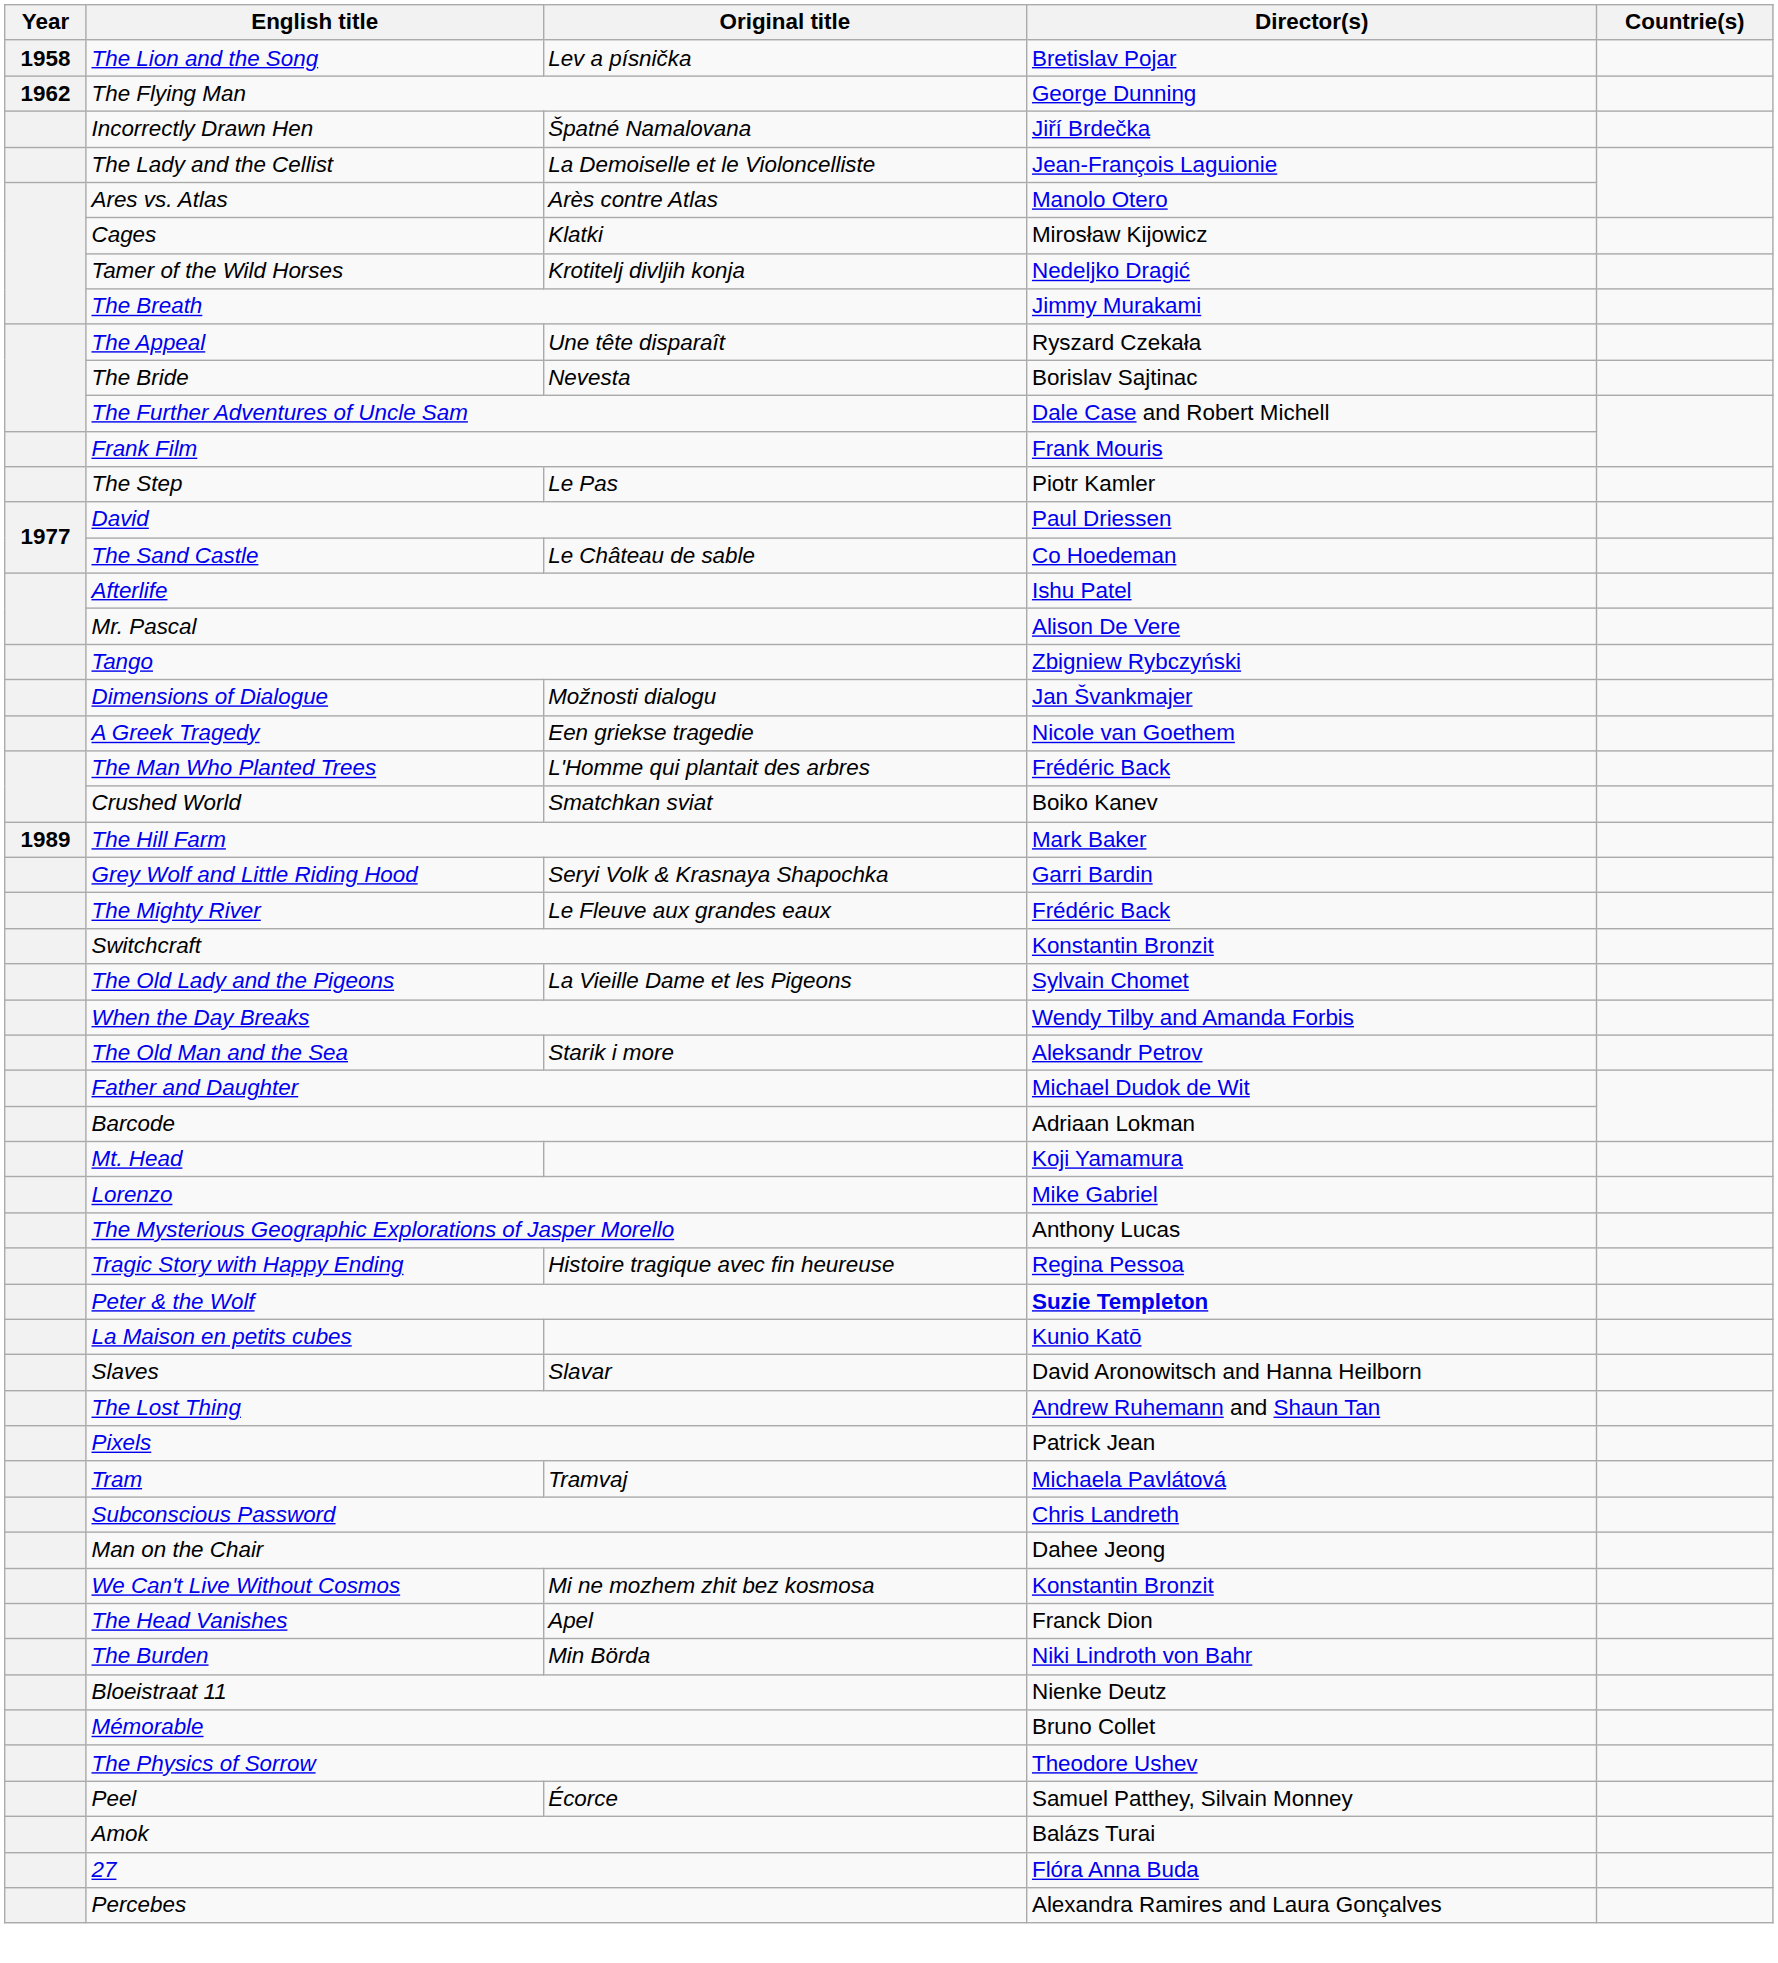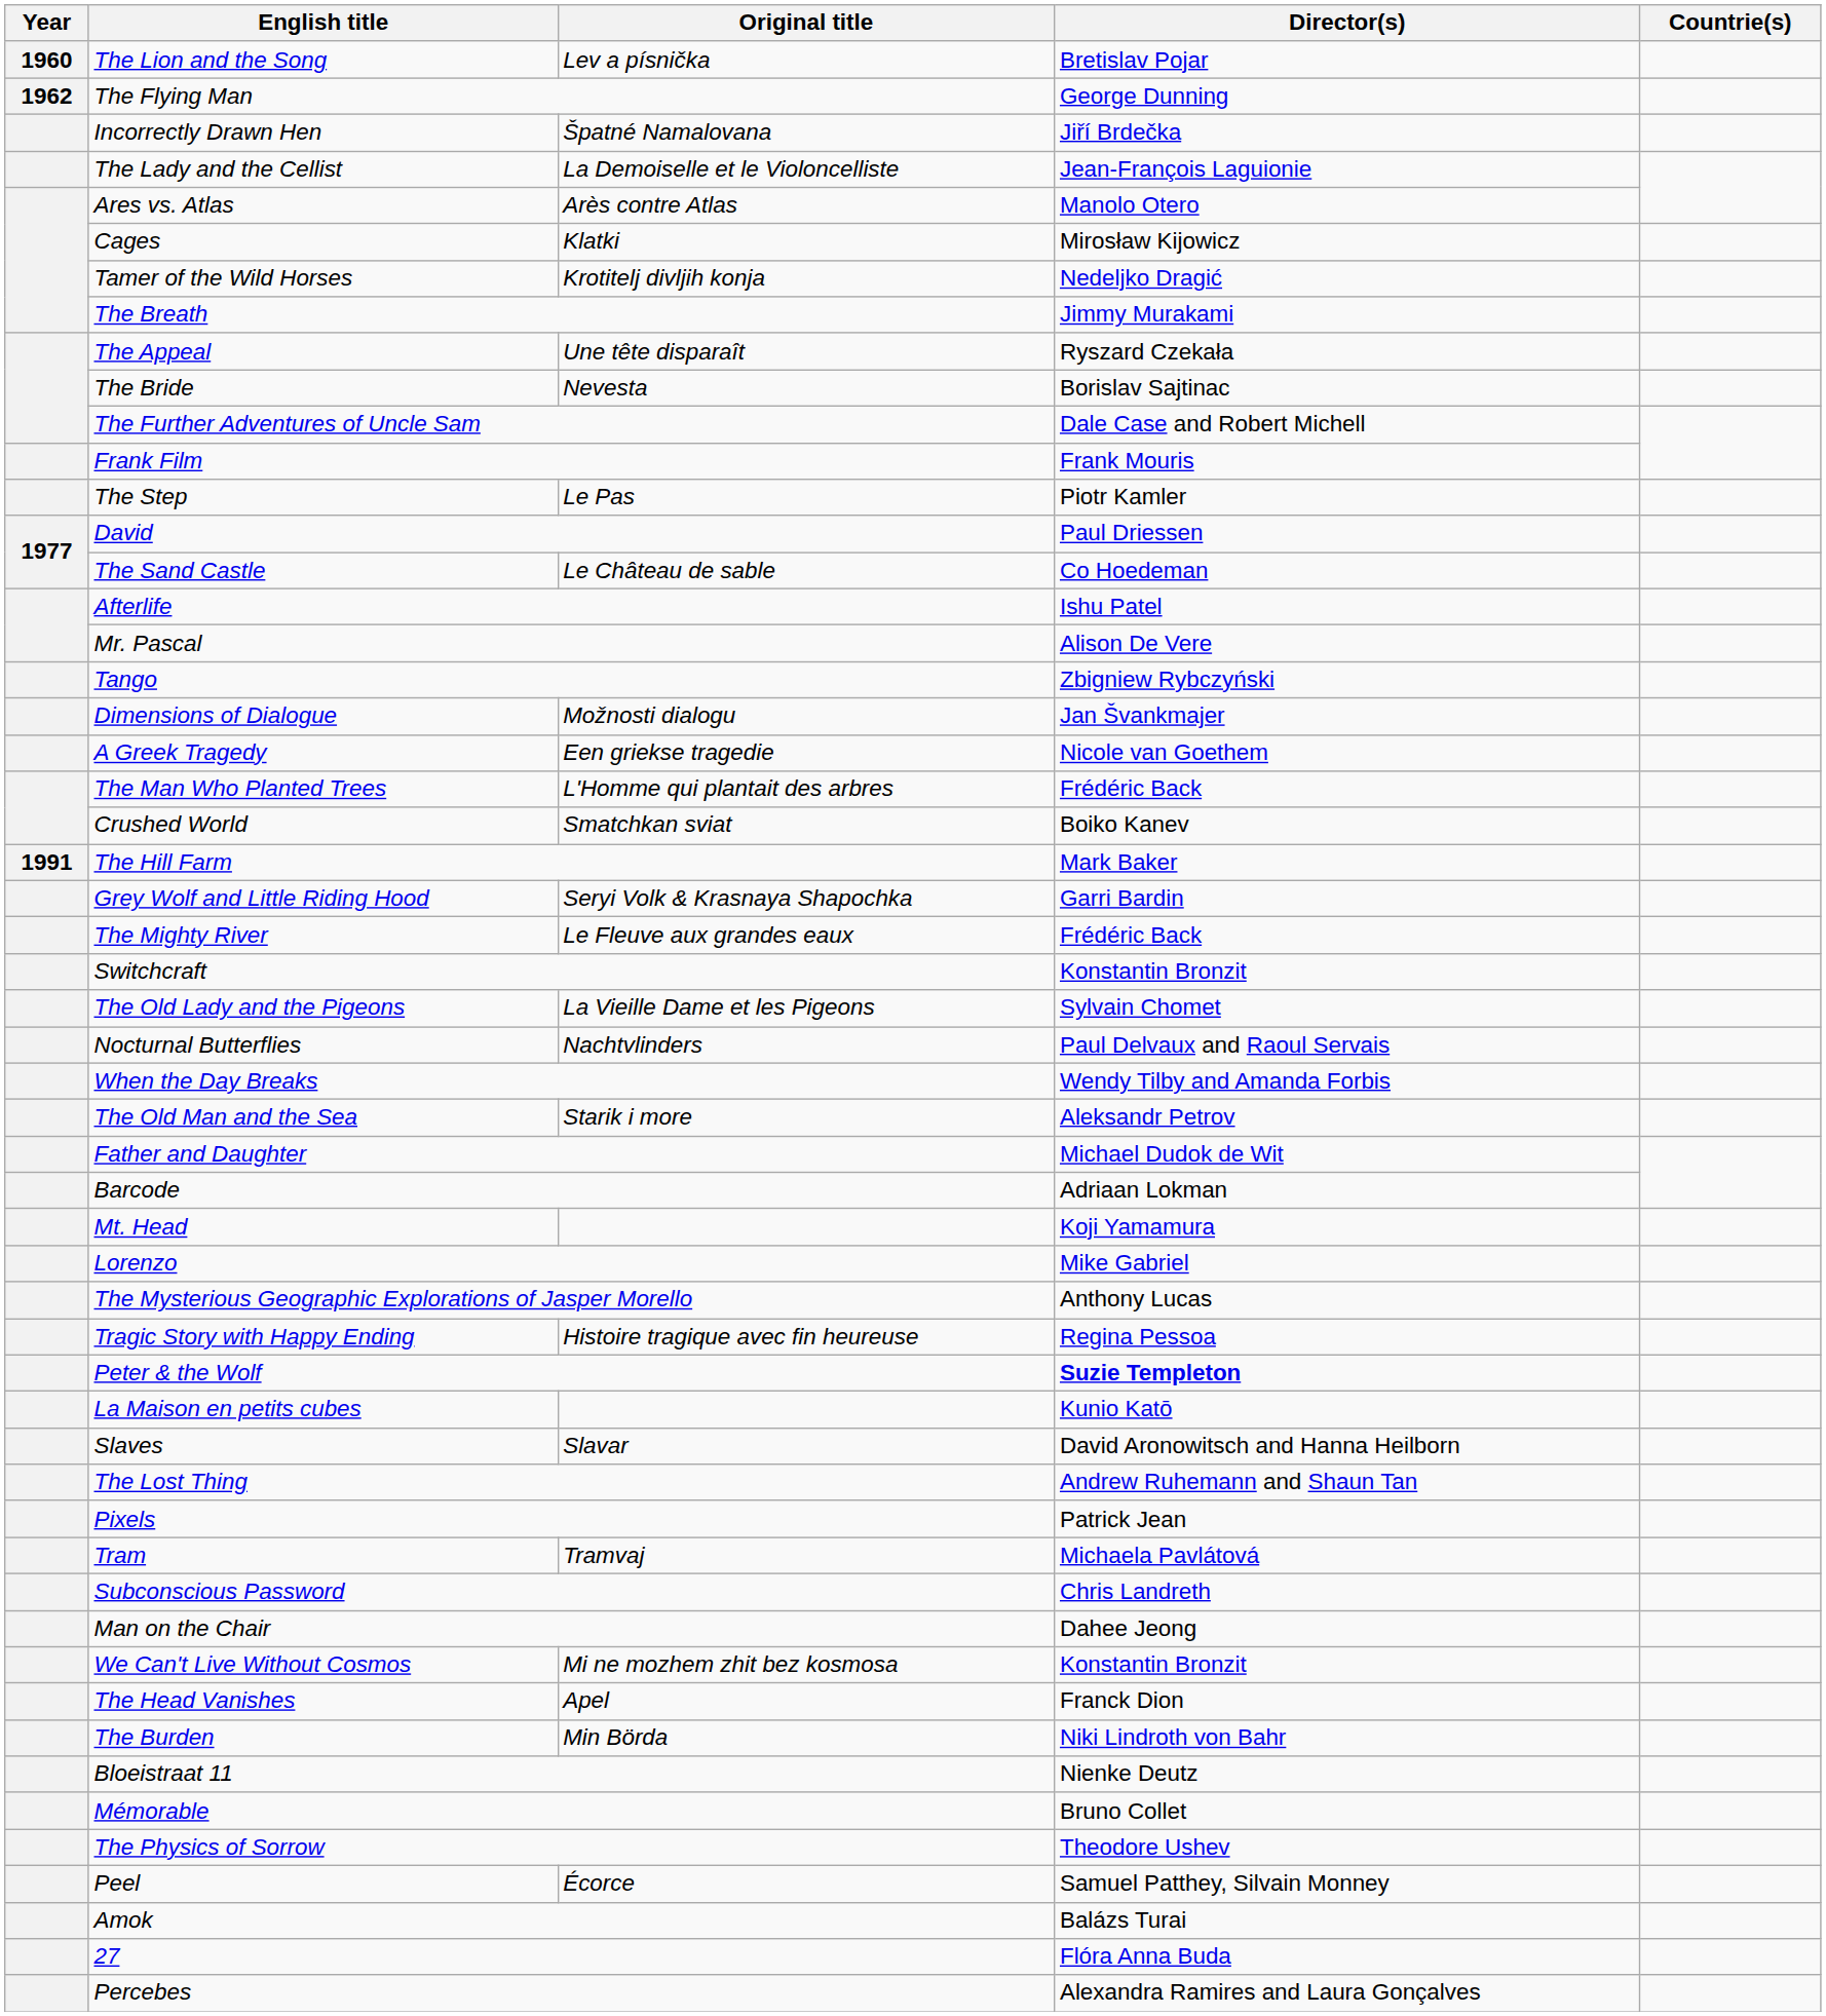The Lion and the Song | Year: 1958 -> 1960
The Hill Farm | Year: 1989 -> 1991
+ row: Nocturnal Butterflies | Nachtvlinders | Paul Delvaux and Raoul Servais
